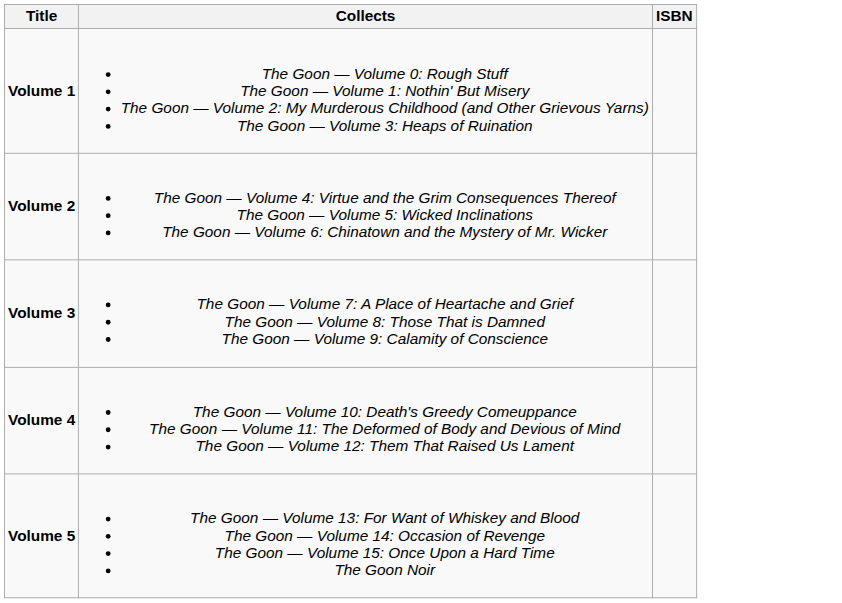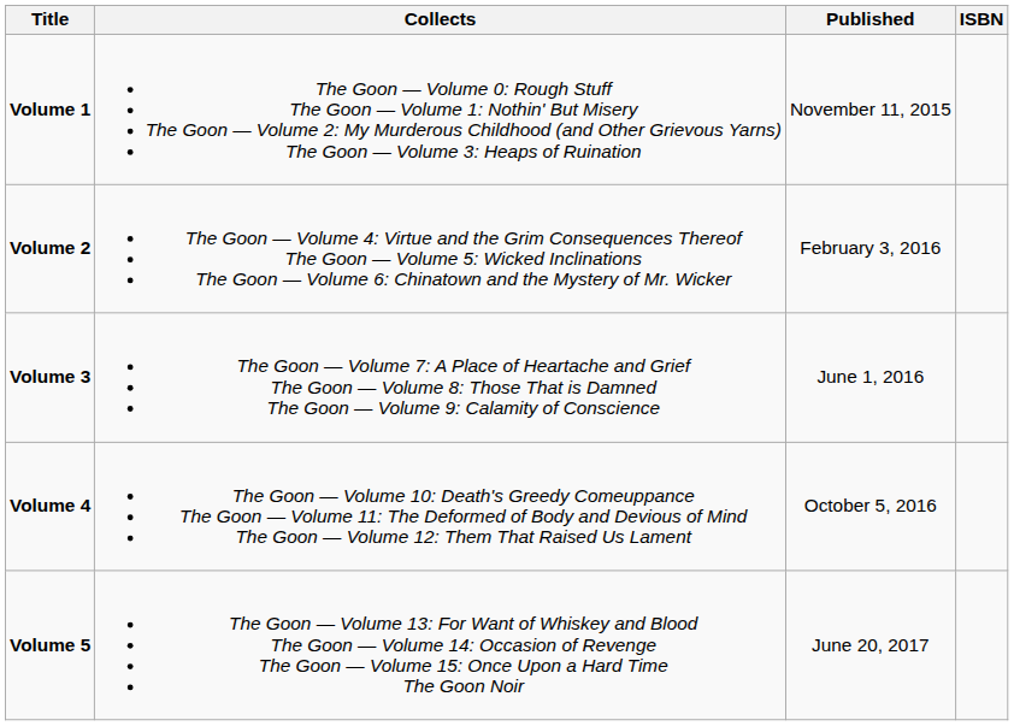+ column: Published | November 11, 2015 | February 3, 2016 | June 1, 2016 | October 5, 2016 | June 20, 2017
